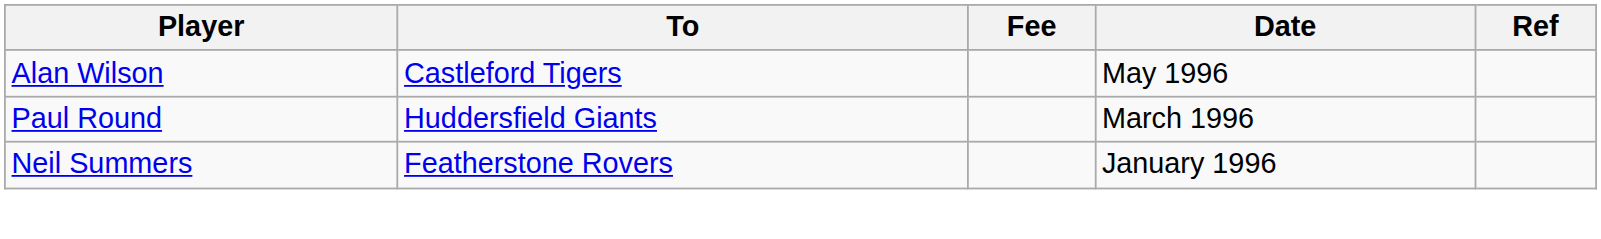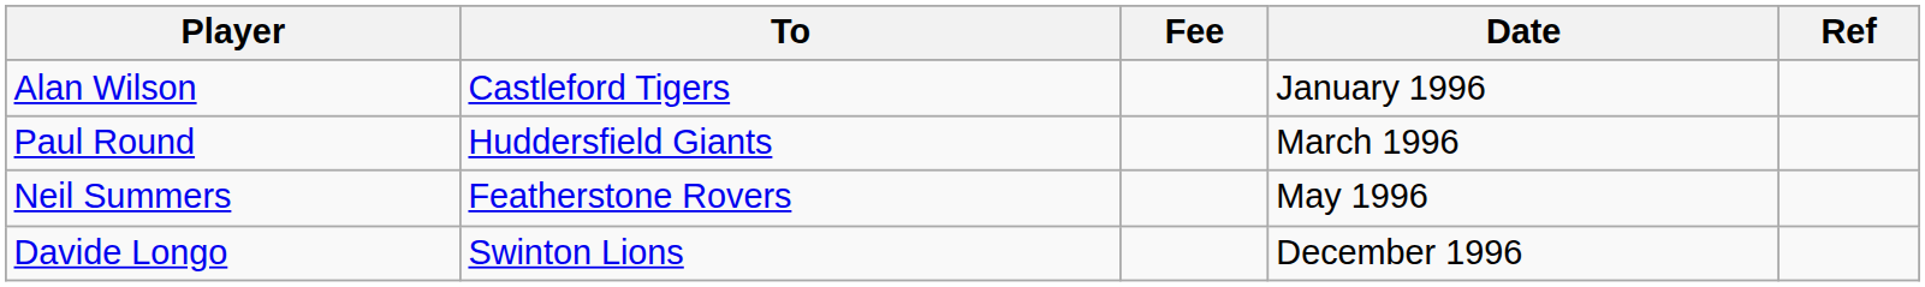Alan Wilson | Date: May 1996 -> January 1996
Neil Summers | Date: January 1996 -> May 1996
+ row: Davide Longo | Swinton Lions | December 1996
